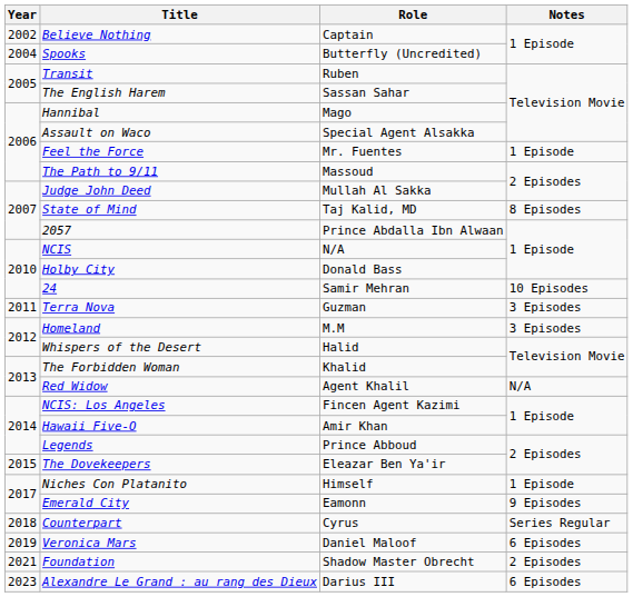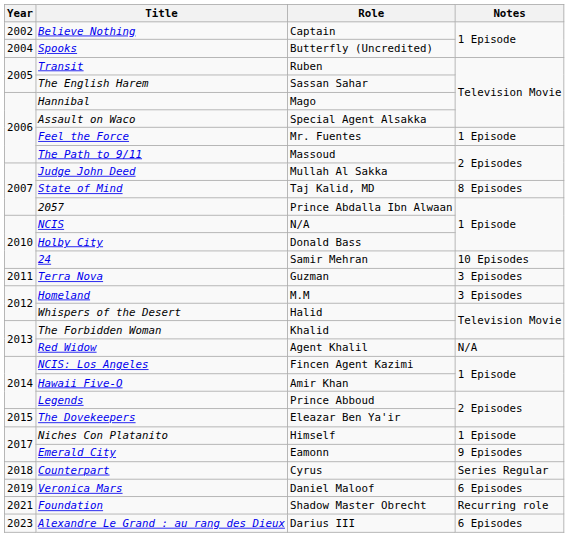Foundation | Notes: 2 Episodes -> Recurring role
